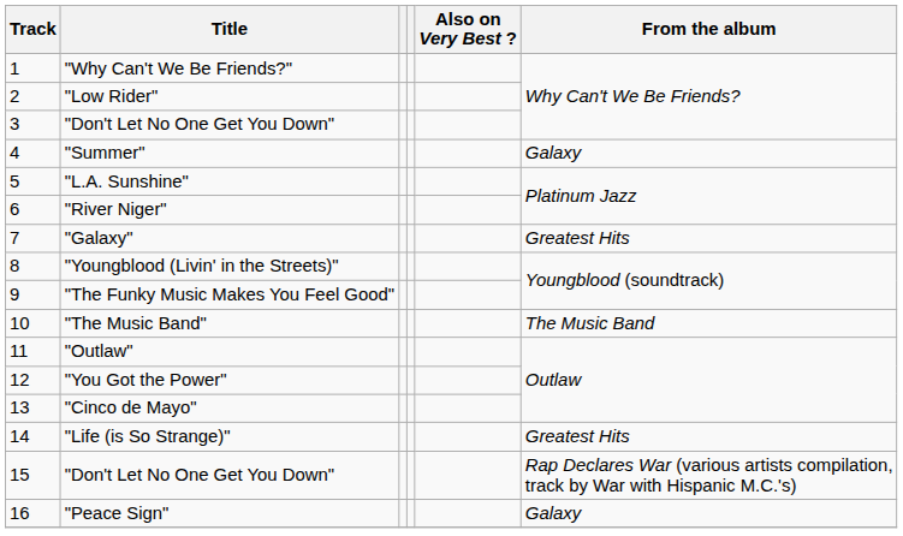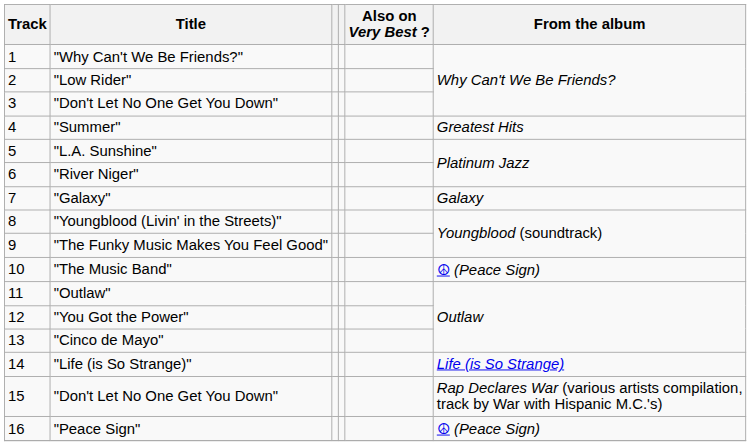"Summer" | From the album: Galaxy -> Greatest Hits
"Galaxy" | From the album: Greatest Hits -> Galaxy
"The Music Band" | From the album: The Music Band -> ☮ (Peace Sign)
"Life (is So Strange)" | From the album: Greatest Hits -> Life (is So Strange)
"Peace Sign" | From the album: Galaxy -> ☮ (Peace Sign)
